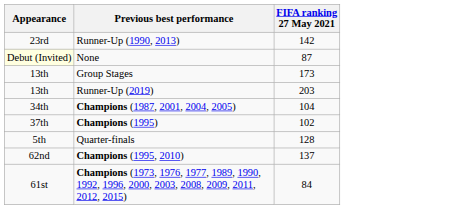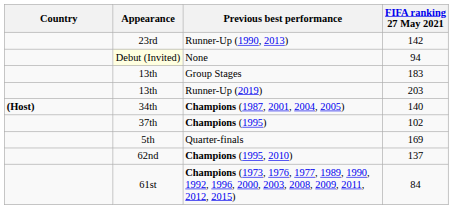+ column: Country | (Host)
None | FIFA ranking 27 May 2021: 87 -> 94
Group Stages | FIFA ranking 27 May 2021: 173 -> 183
Champions (1987, 2001, 2004, 2005) | FIFA ranking 27 May 2021: 104 -> 140
Quarter-finals | FIFA ranking 27 May 2021: 128 -> 169
